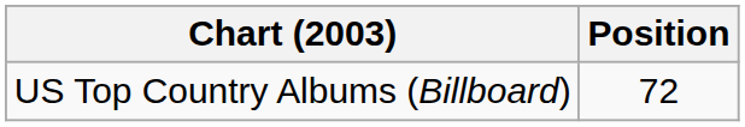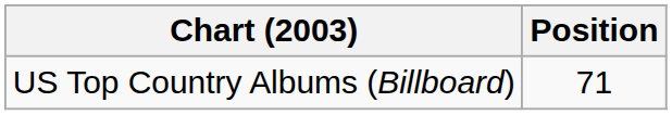US Top Country Albums (Billboard) | Position: 72 -> 71
